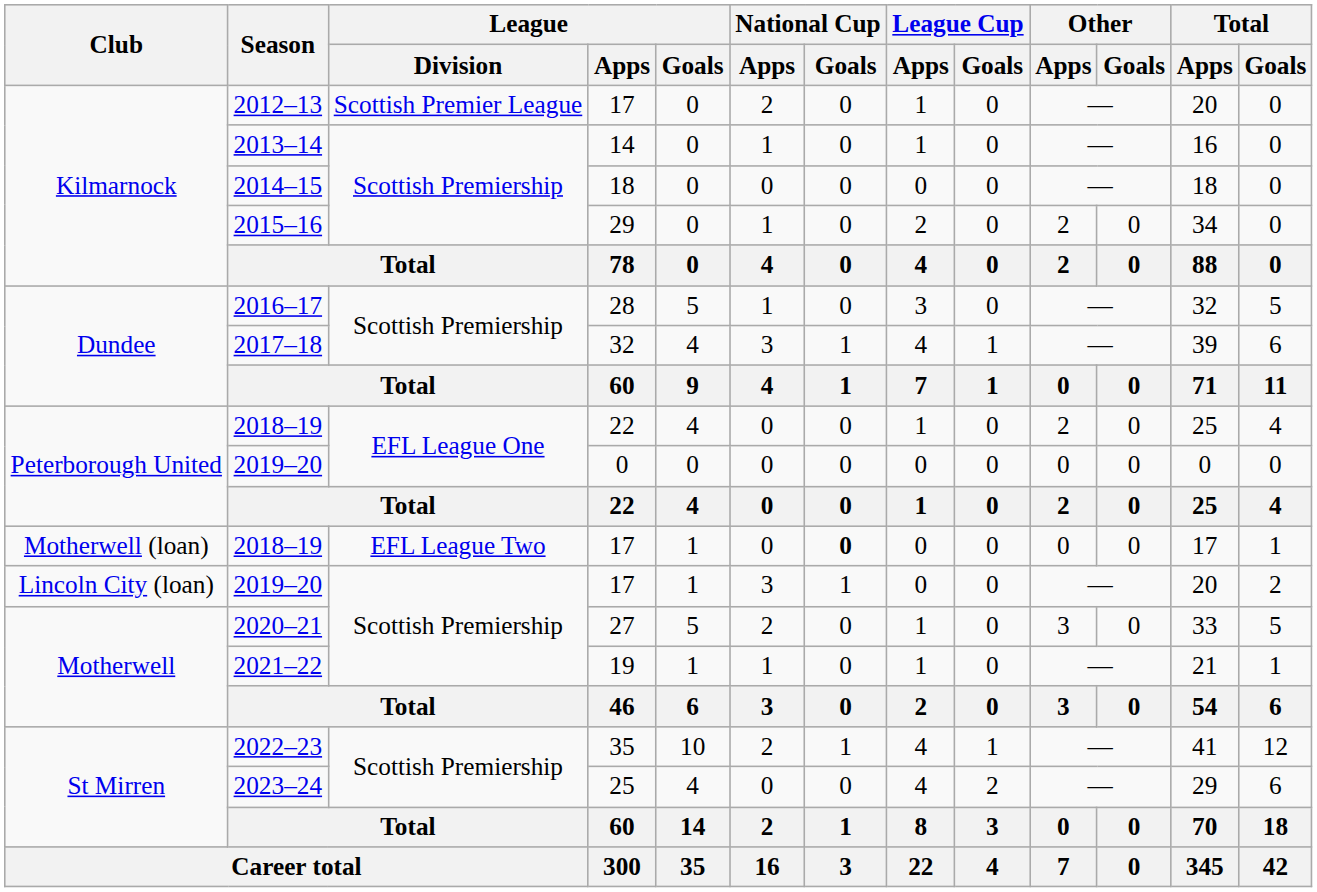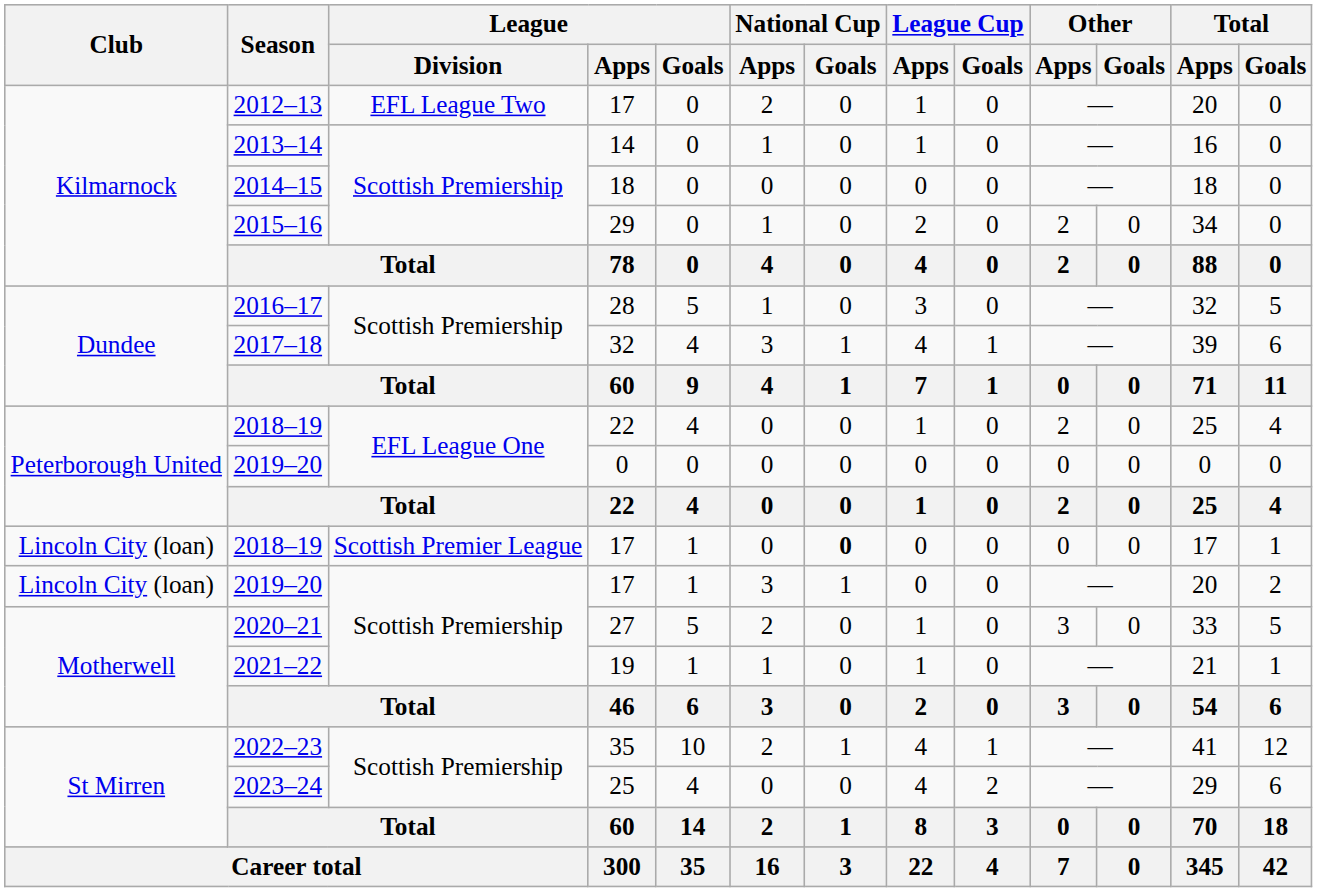2012–13 | League / Division: Scottish Premier League -> EFL League Two
2018–19 / 17 | Club: Motherwell (loan) -> Lincoln City (loan)
2018–19 / 17 | League / Division: EFL League Two -> Scottish Premier League
